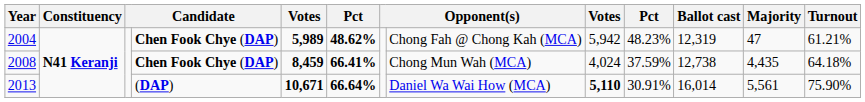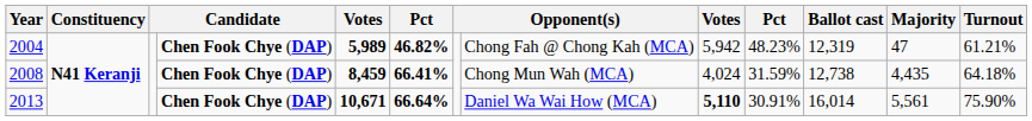2004 | column 6: 48.62% -> 46.82%
2008 | column 10: 37.59% -> 31.59%
2013 | column 4: (DAP) -> Chen Fook Chye (DAP)
